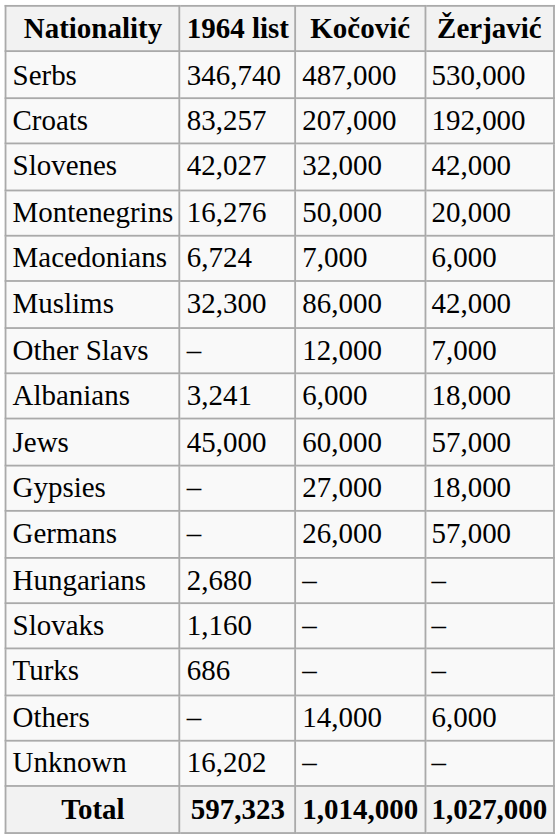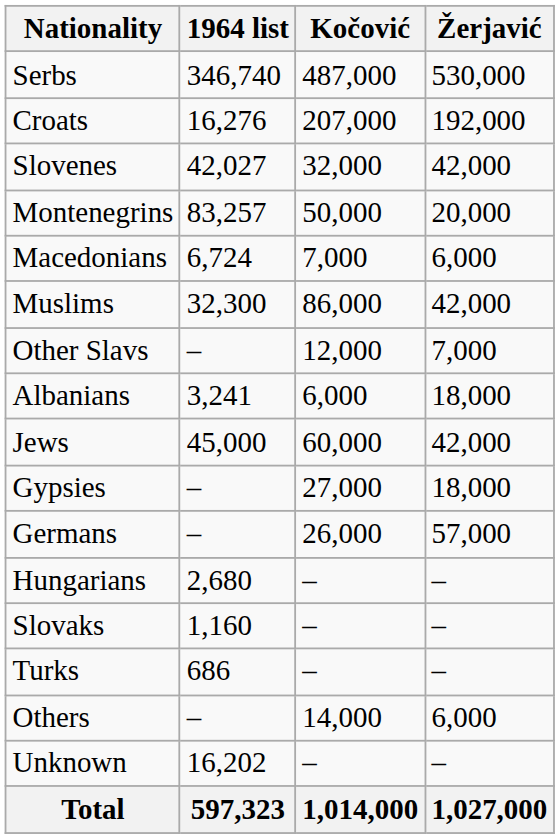Croats | 1964 list: 83,257 -> 16,276
Montenegrins | 1964 list: 16,276 -> 83,257
Jews | Žerjavić: 57,000 -> 42,000
